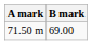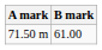71.50 m | B mark: 69.00 -> 61.00
